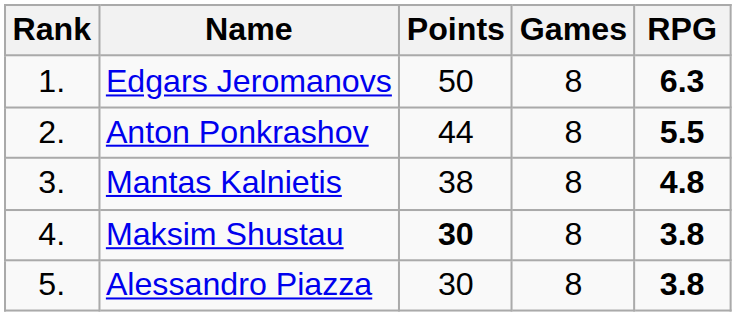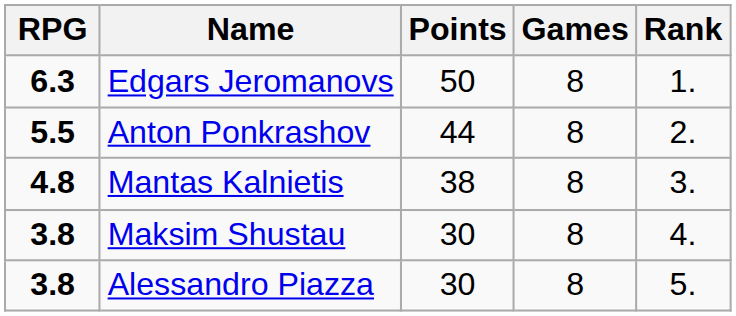columns swapped: Rank <-> RPG
Maksim Shustau | Points: bold -> normal
